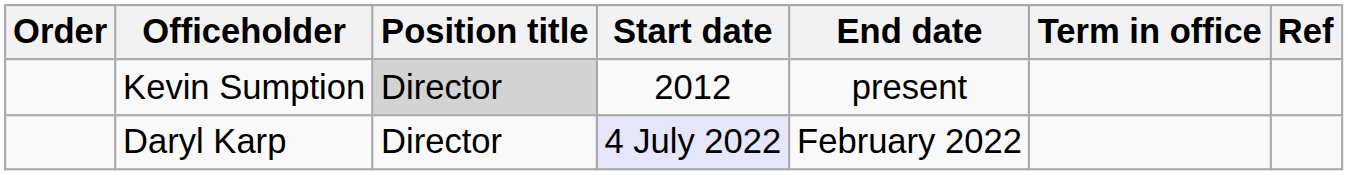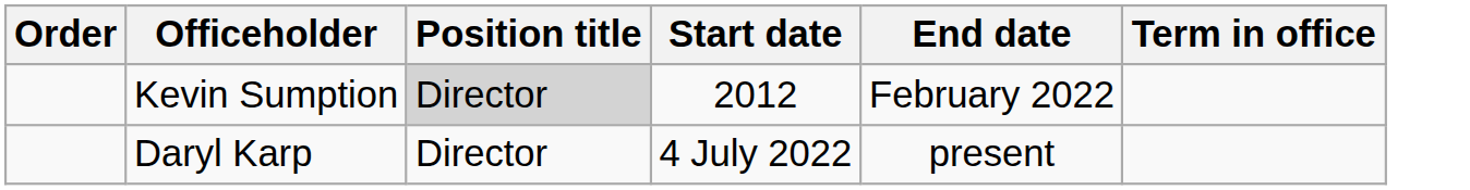- column: Ref
Kevin Sumption | End date: present -> February 2022
Daryl Karp | Start date: lavender background -> no background
Daryl Karp | End date: February 2022 -> present
